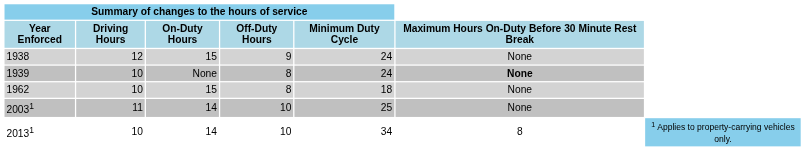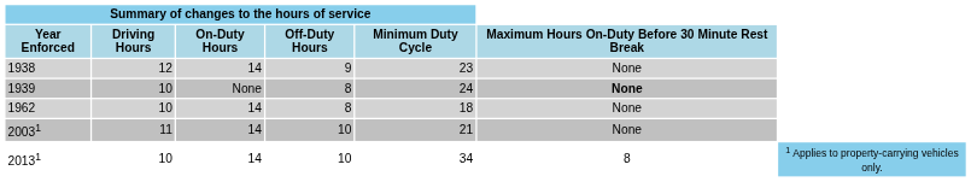1938 | Summary of changes to the hours of service / On-Duty Hours: 15 -> 14
1938 | column 5: 24 -> 23
1962 | Summary of changes to the hours of service / On-Duty Hours: 15 -> 14
20031 | column 5: 25 -> 21
